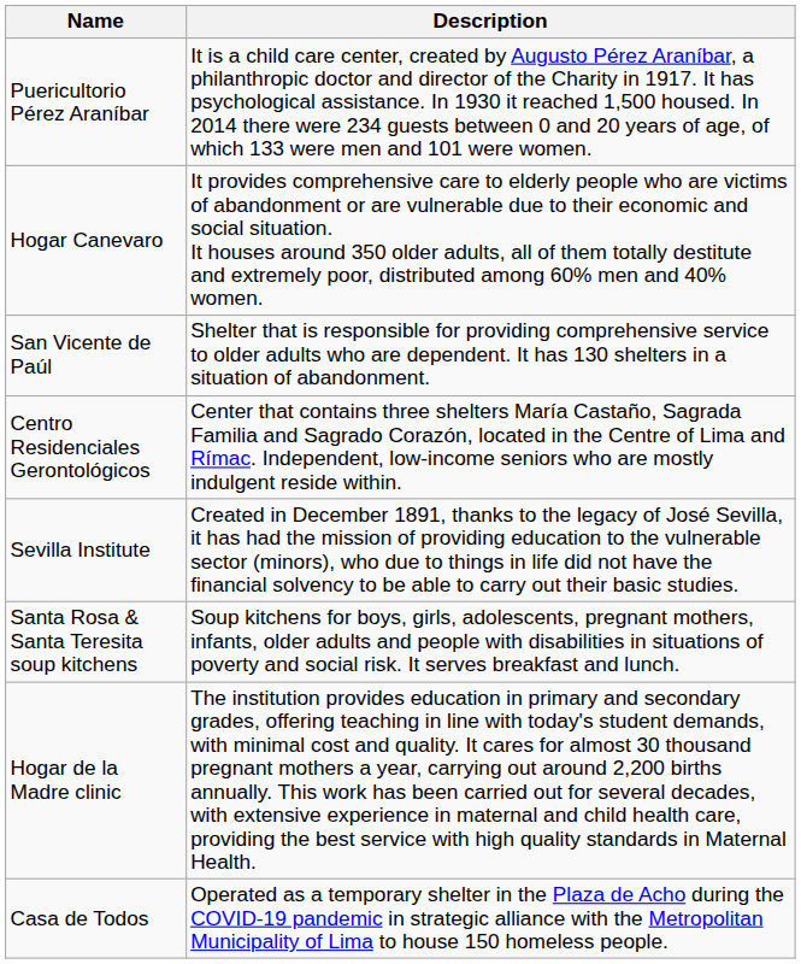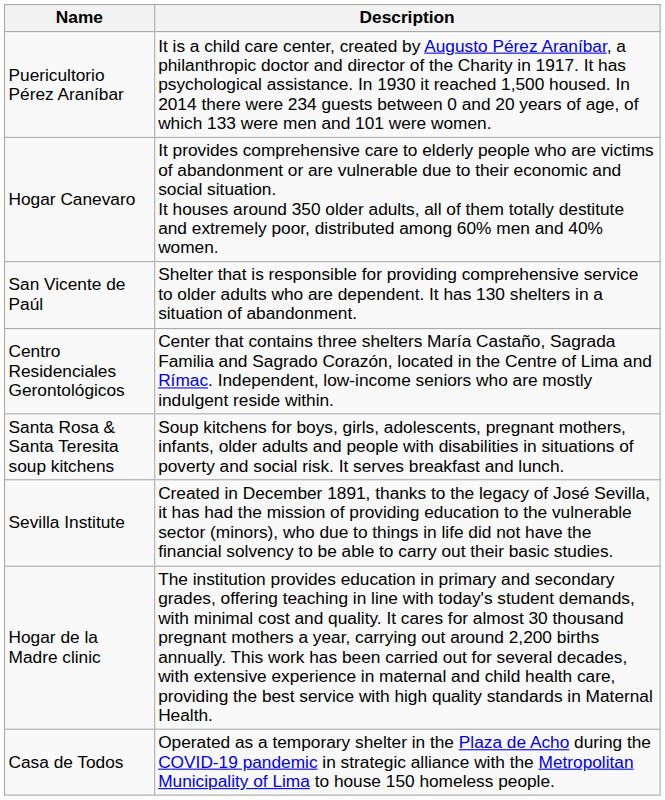rows swapped: Santa Rosa & Santa Teresita soup kitchens <-> Sevilla Institute
